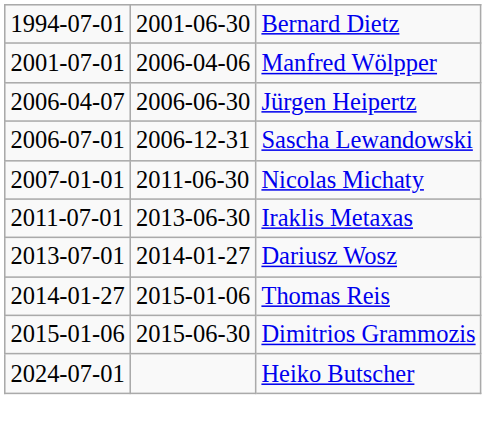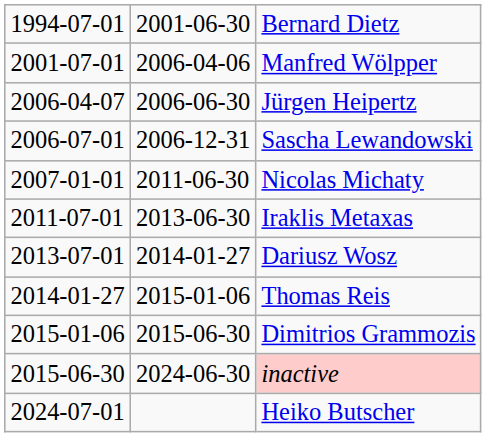+ row: 2015-06-30 | 2024-06-30 | inactive
